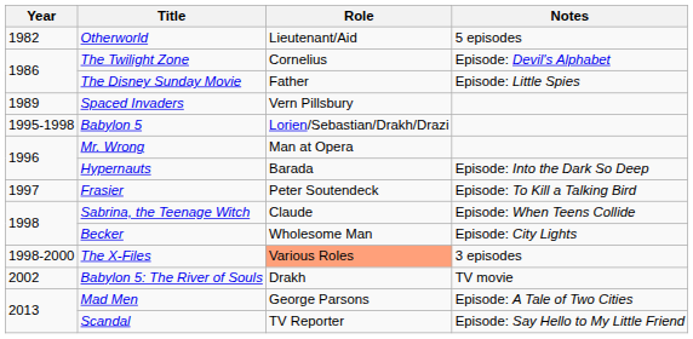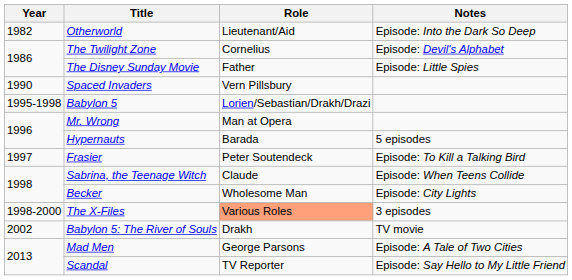Otherworld | Notes: 5 episodes -> Episode: Into the Dark So Deep
Spaced Invaders | Year: 1989 -> 1990
Hypernauts | Notes: Episode: Into the Dark So Deep -> 5 episodes
